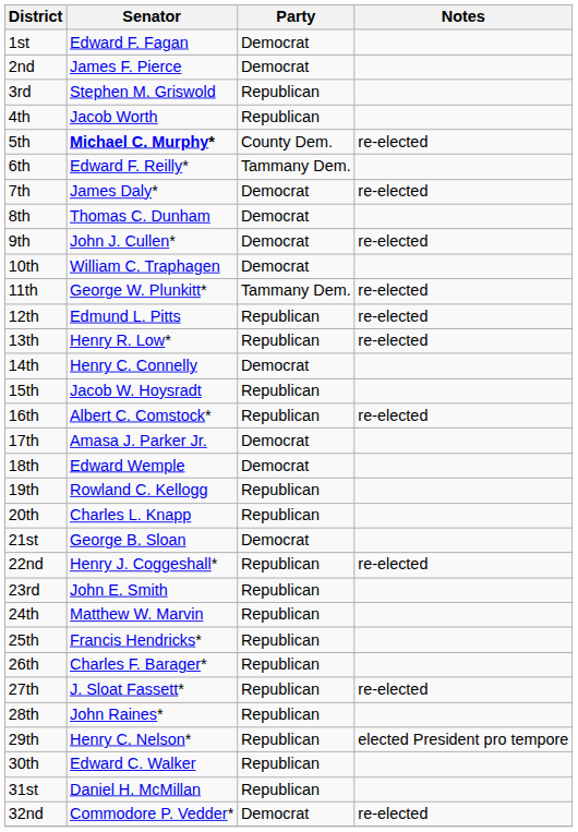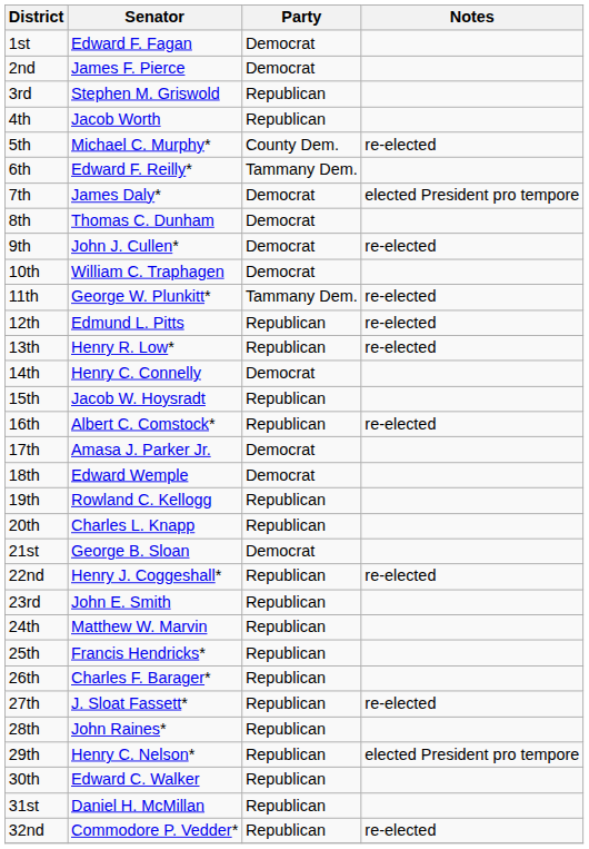5th | Senator: bold -> normal
7th | Notes: re-elected -> elected President pro tempore
32nd | Party: Democrat -> Republican
